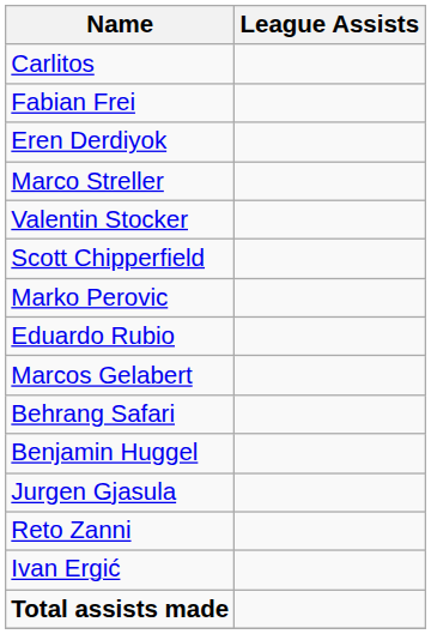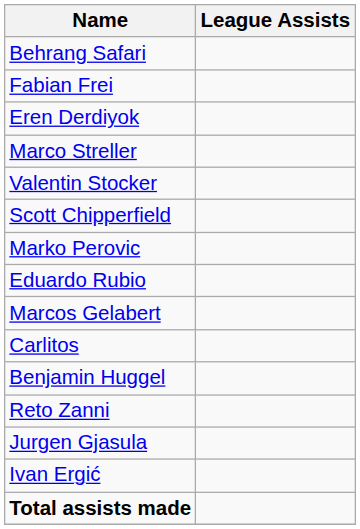rows swapped: Carlitos <-> Behrang Safari
rows swapped: Jurgen Gjasula <-> Reto Zanni
